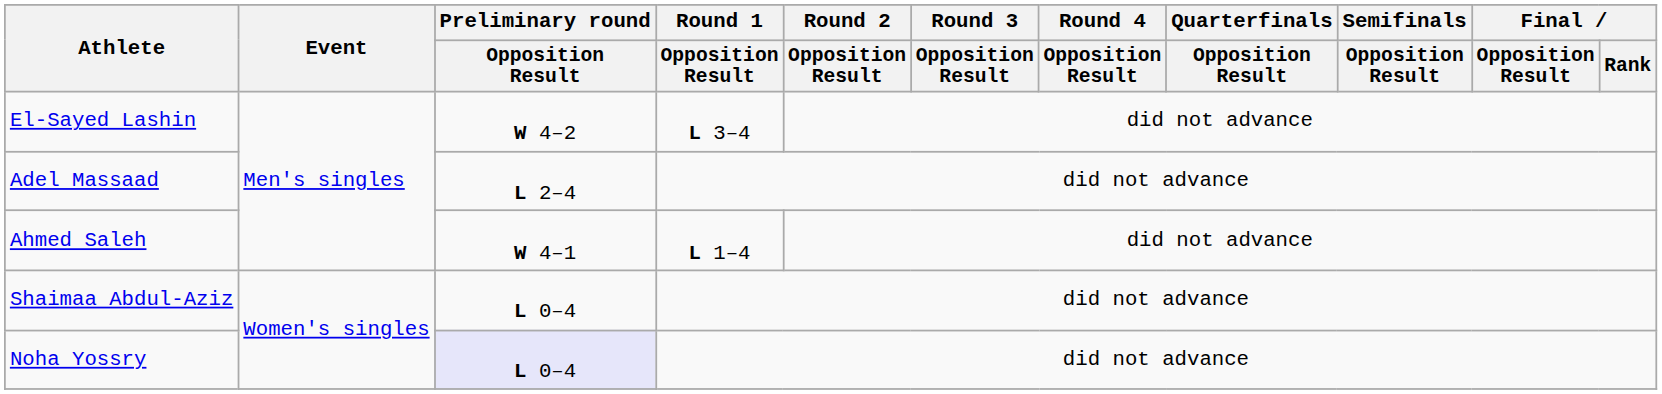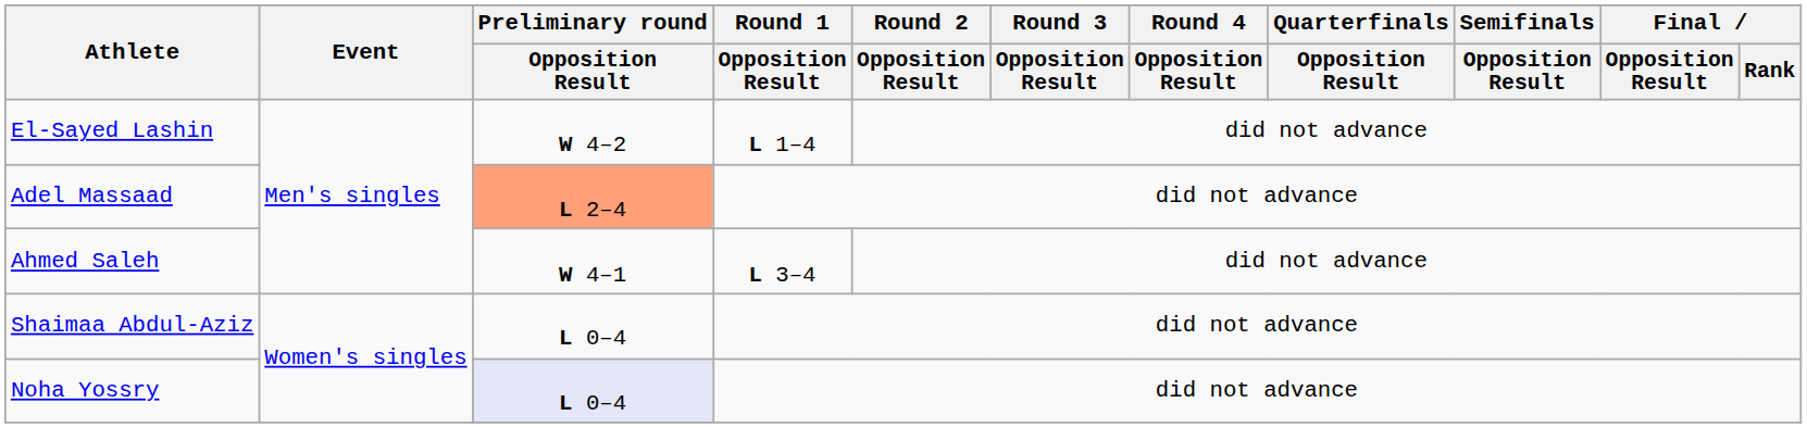El-Sayed Lashin | Round 1 / Opposition Result: L 3–4 -> L 1–4
Adel Massaad | Preliminary round / Opposition Result: no background -> lightsalmon background
Ahmed Saleh | Round 1 / Opposition Result: L 1–4 -> L 3–4
